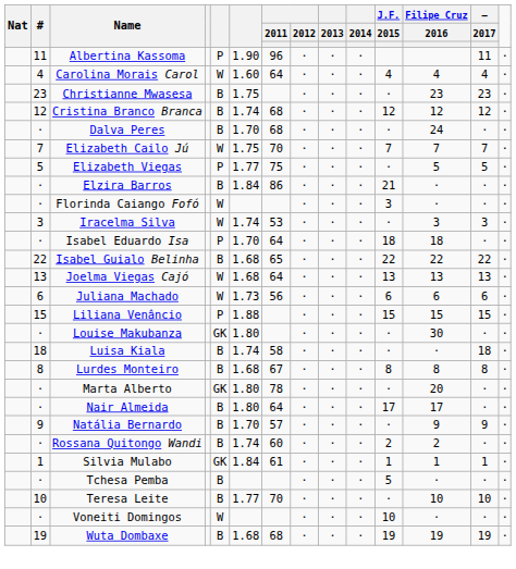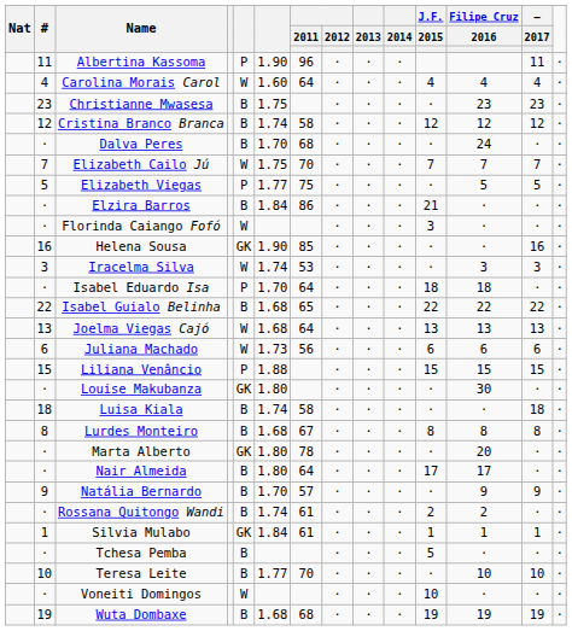Cristina Branco Branca | 2011: 68 -> 58
+ row: 16 | Helena Sousa | GK | 1.90 | 85 | ⋅ | ⋅ | ⋅ | ⋅ | ⋅ | 16 | ⋅
Rossana Quitongo Wandi | 2011: 60 -> 61
